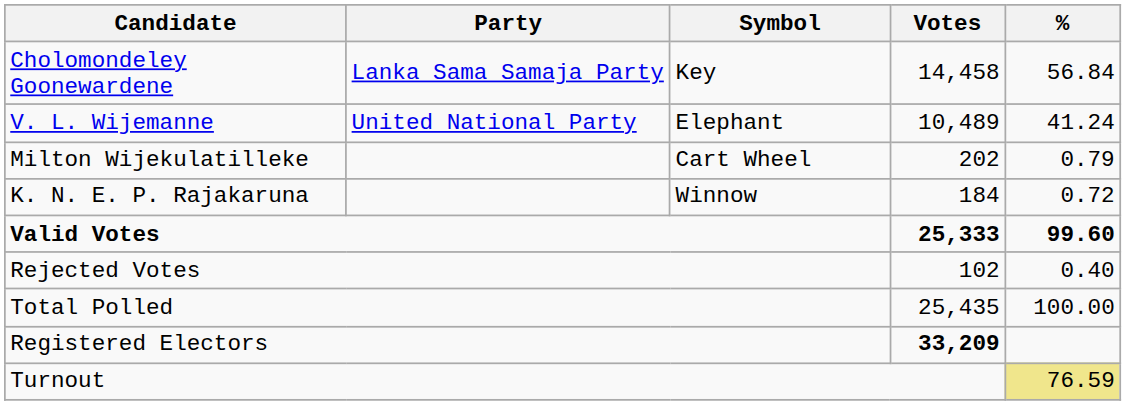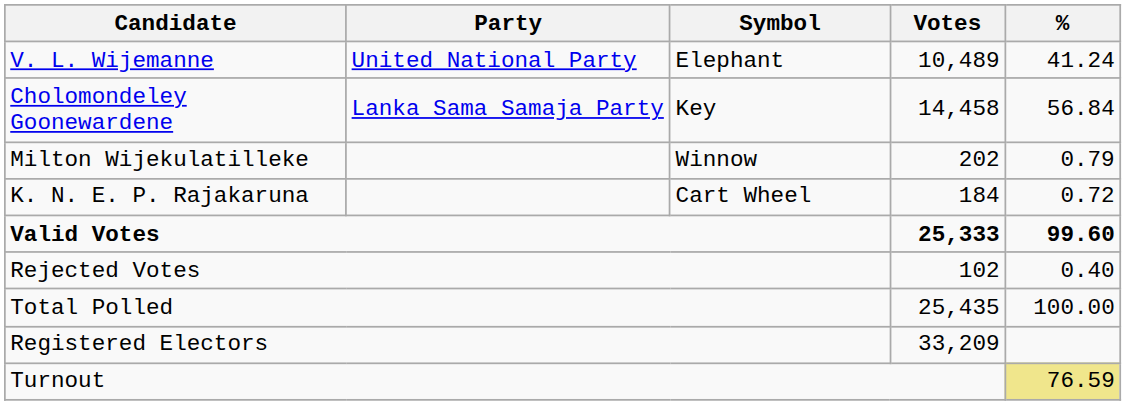rows swapped: Cholomondeley Goonewardene <-> V. L. Wijemanne
Milton Wijekulatilleke | Symbol: Cart Wheel -> Winnow
K. N. E. P. Rajakaruna | Symbol: Winnow -> Cart Wheel
Registered Electors | Votes: bold -> normal
